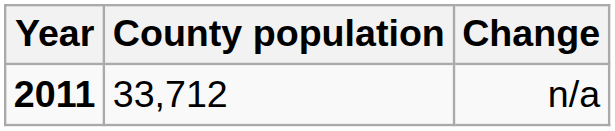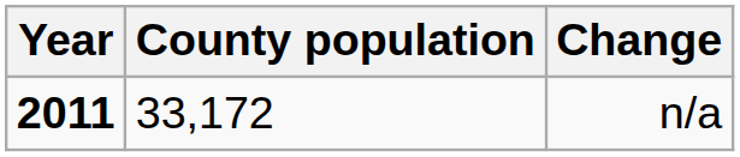n/a | County population: 33,712 -> 33,172
